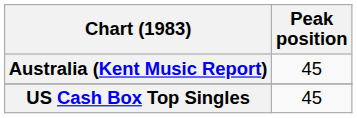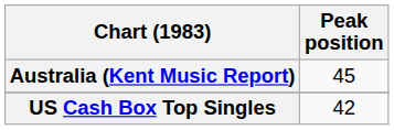US Cash Box Top Singles | Peak position: 45 -> 42
